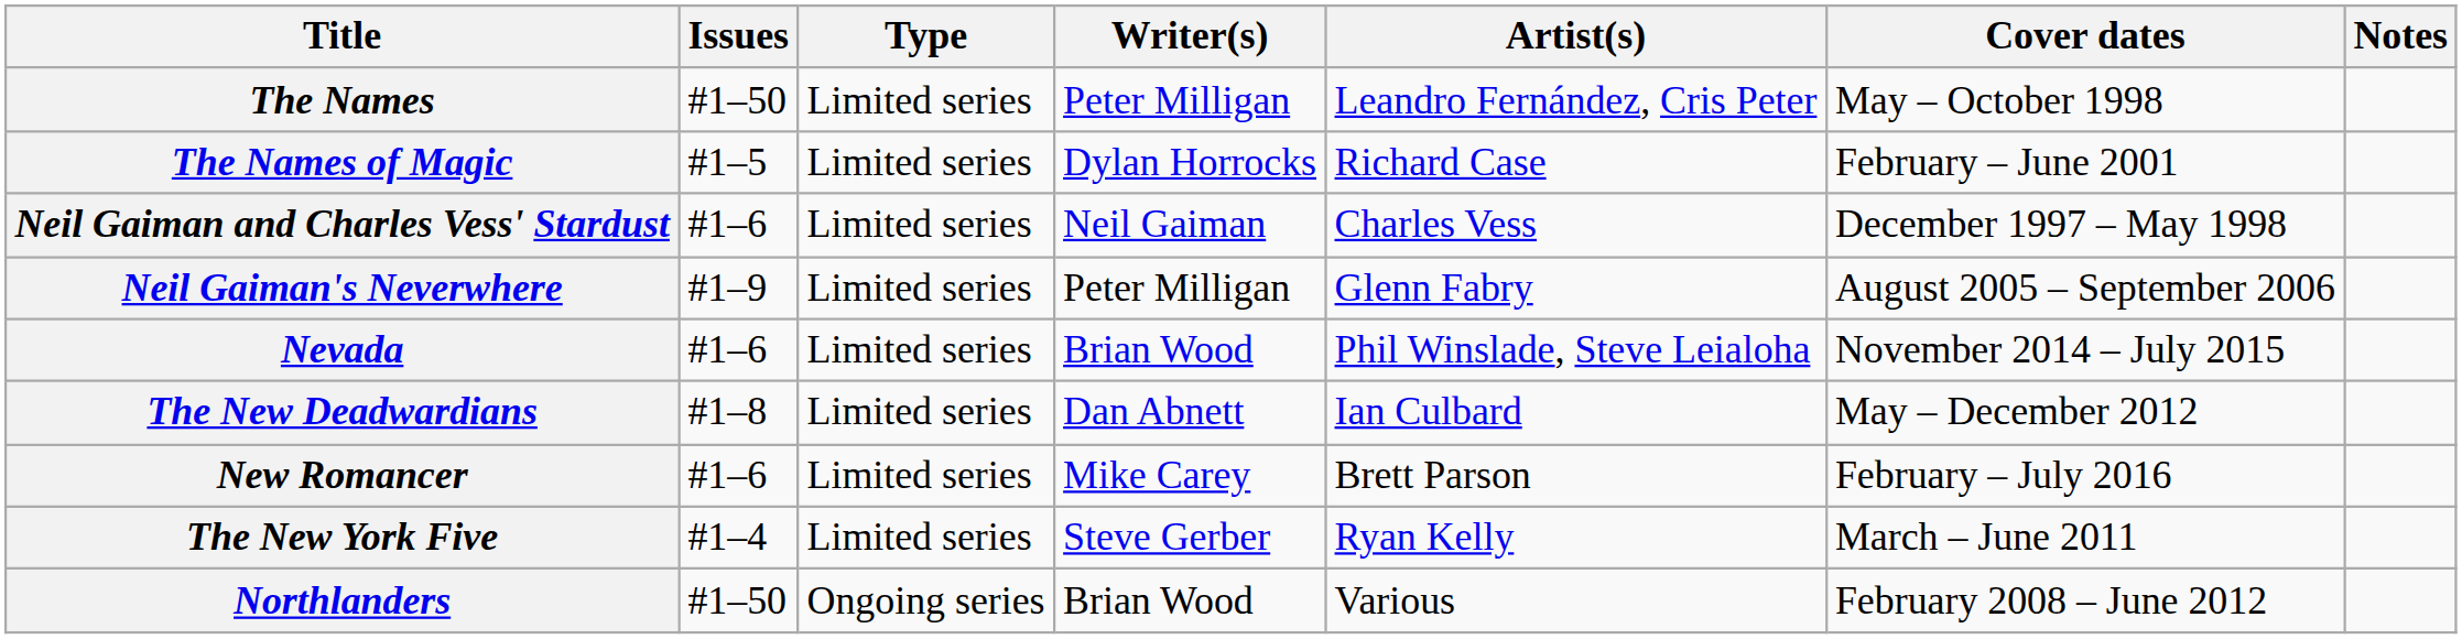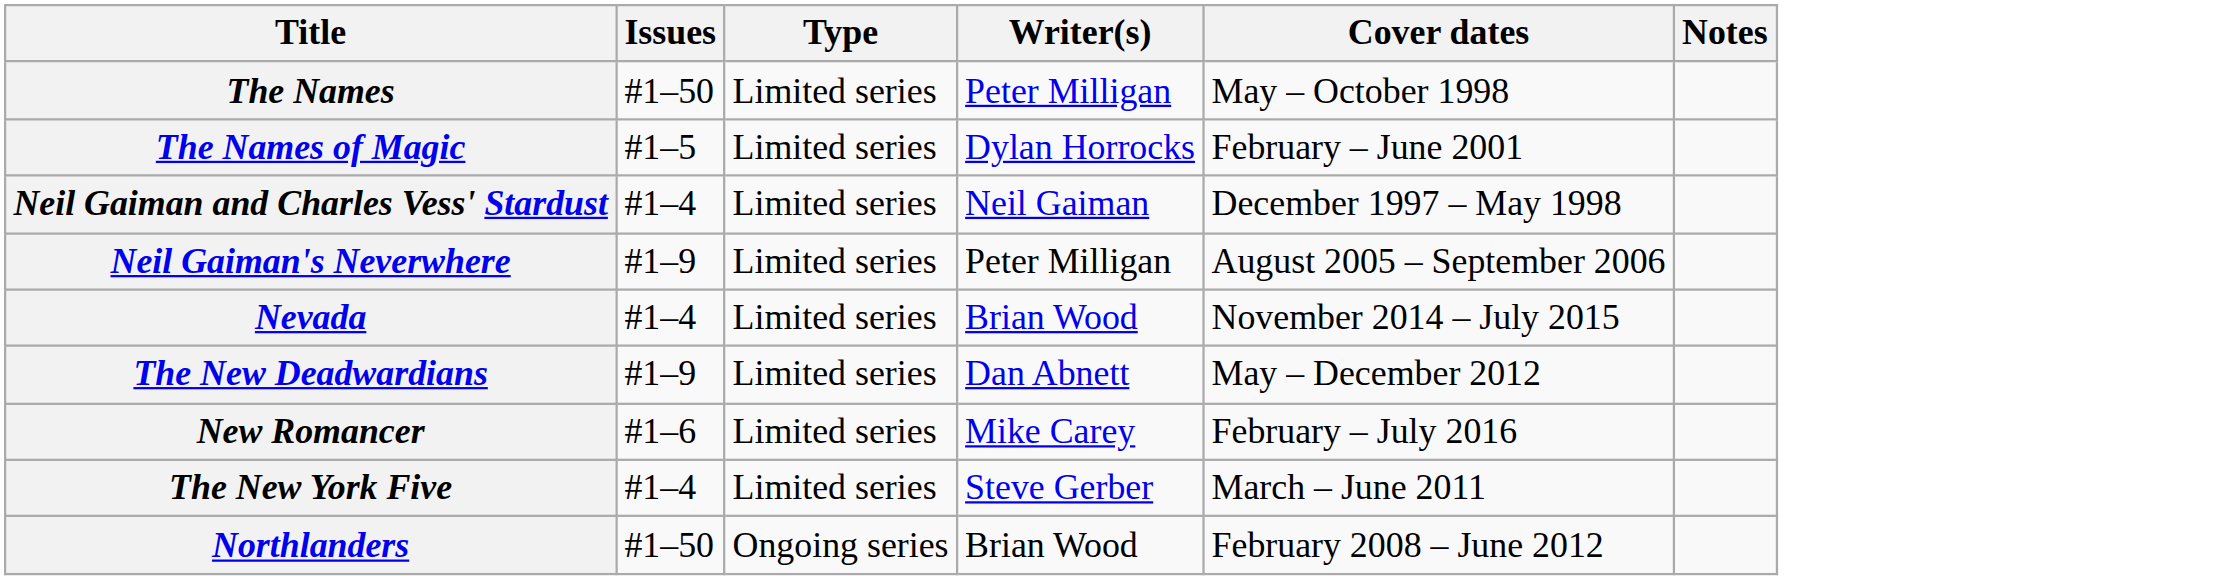- column: Artist(s) | Leandro Fernández, Cris Peter | Richard Case | Charles Vess | Glenn Fabry | Phil Winslade, Steve Leialoha | Ian Culbard | Brett Parson | Ryan Kelly | Various
Neil Gaiman and Charles Vess' Stardust | Issues: #1–6 -> #1–4
Nevada | Issues: #1–6 -> #1–4
The New Deadwardians | Issues: #1–8 -> #1–9
